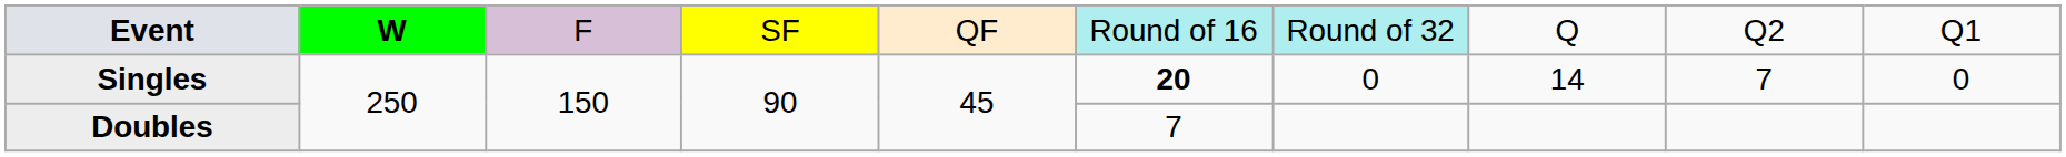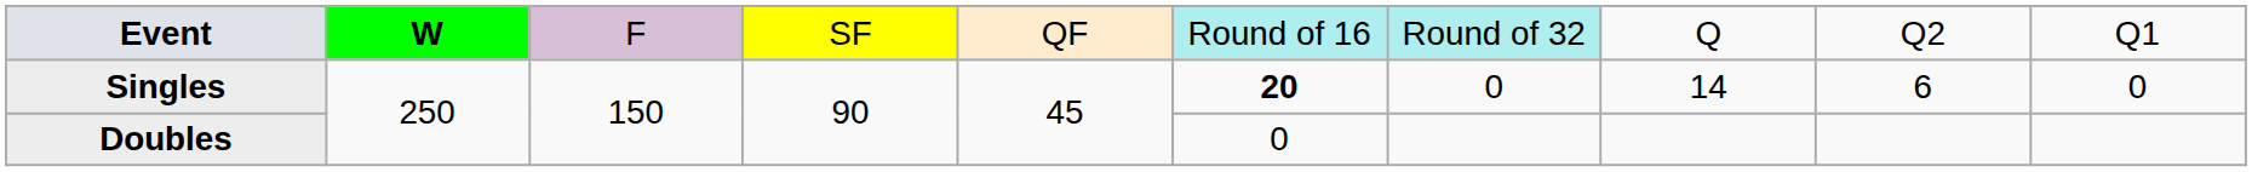Singles | column 9: 7 -> 6
Doubles | column 6: 7 -> 0
